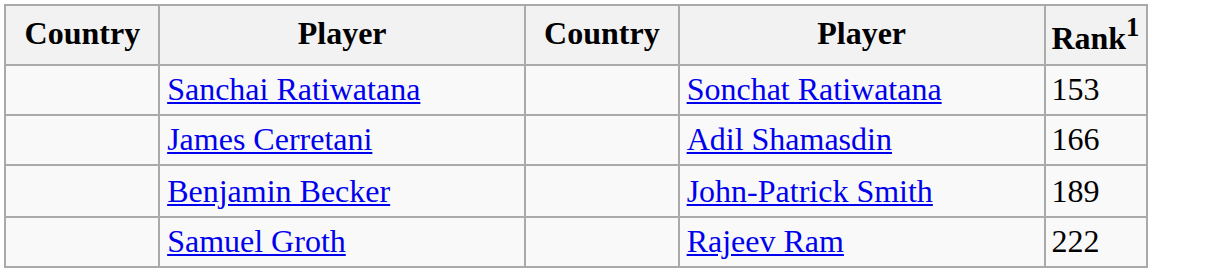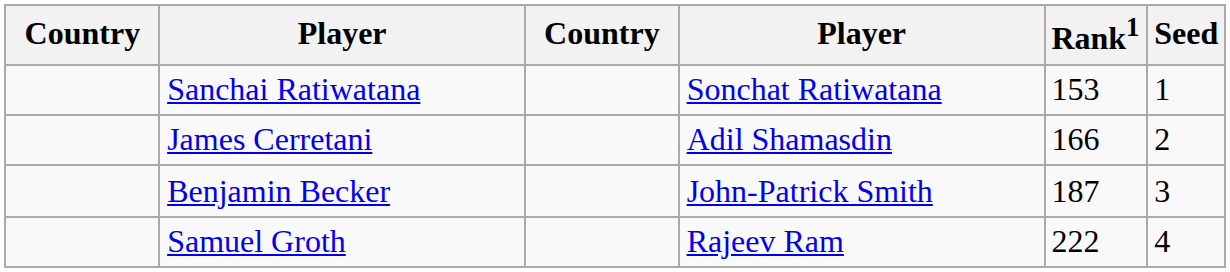+ column: Seed | 1 | 2 | 3 | 4
Benjamin Becker | Rank1: 189 -> 187
